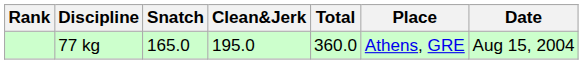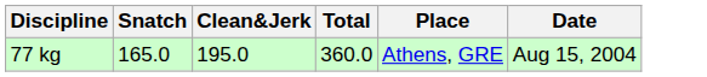- column: Rank
